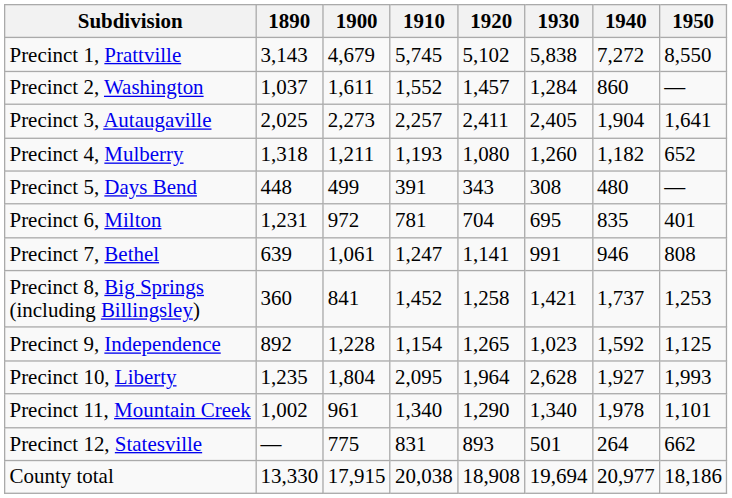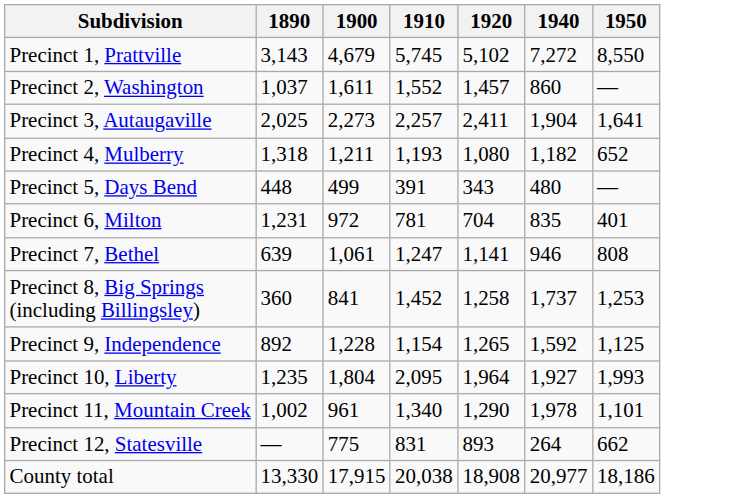- column: 1930 | 5,838 | 1,284 | 2,405 | 1,260 | 308 | 695 | 991 | 1,421 | 1,023 | 2,628 | 1,340 | 501 | 19,694
